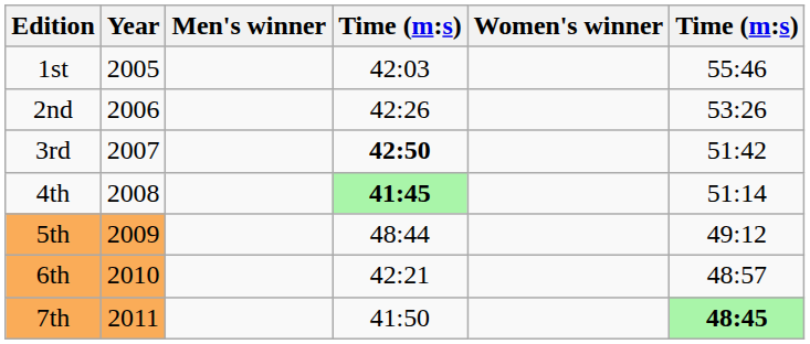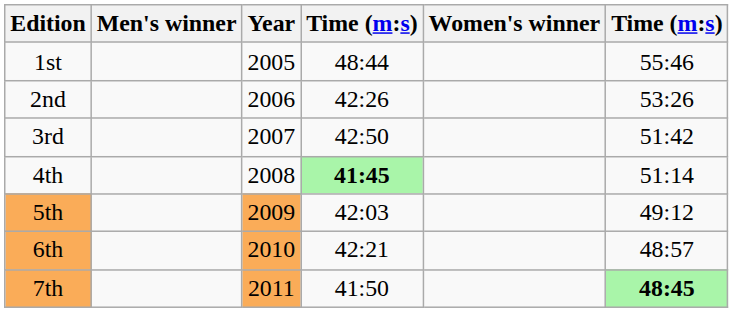columns swapped: Year <-> Men's winner
1st | column 4: 42:03 -> 48:44
3rd | column 4: bold -> normal
5th | column 4: 48:44 -> 42:03
